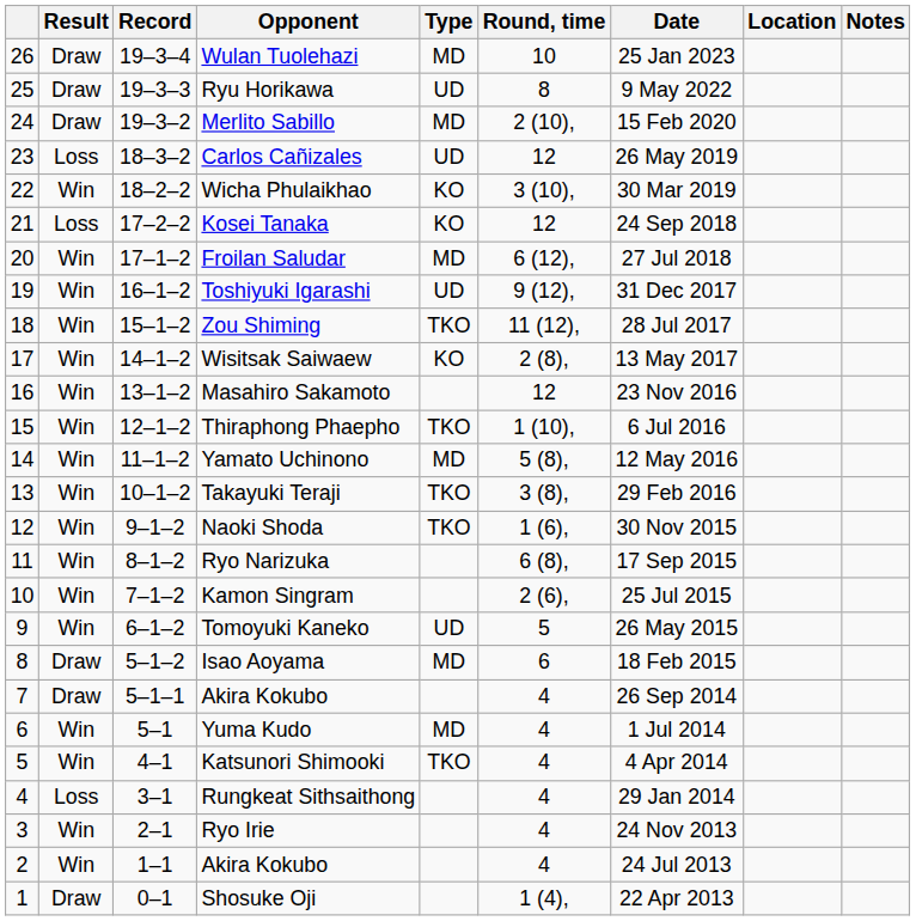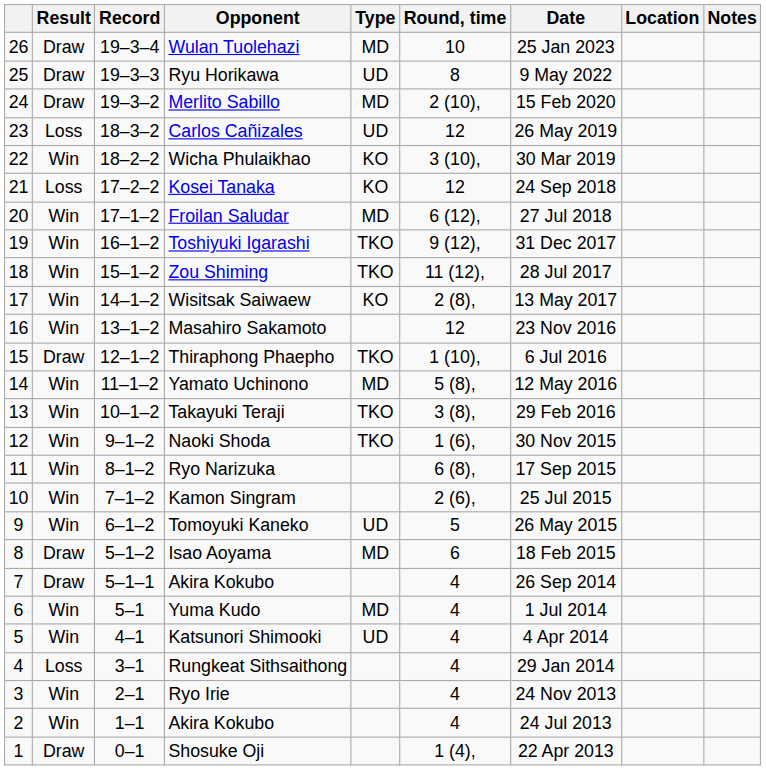Toshiyuki Igarashi | Type: UD -> TKO
Thiraphong Phaepho | Result: Win -> Draw
Katsunori Shimooki | Type: TKO -> UD
